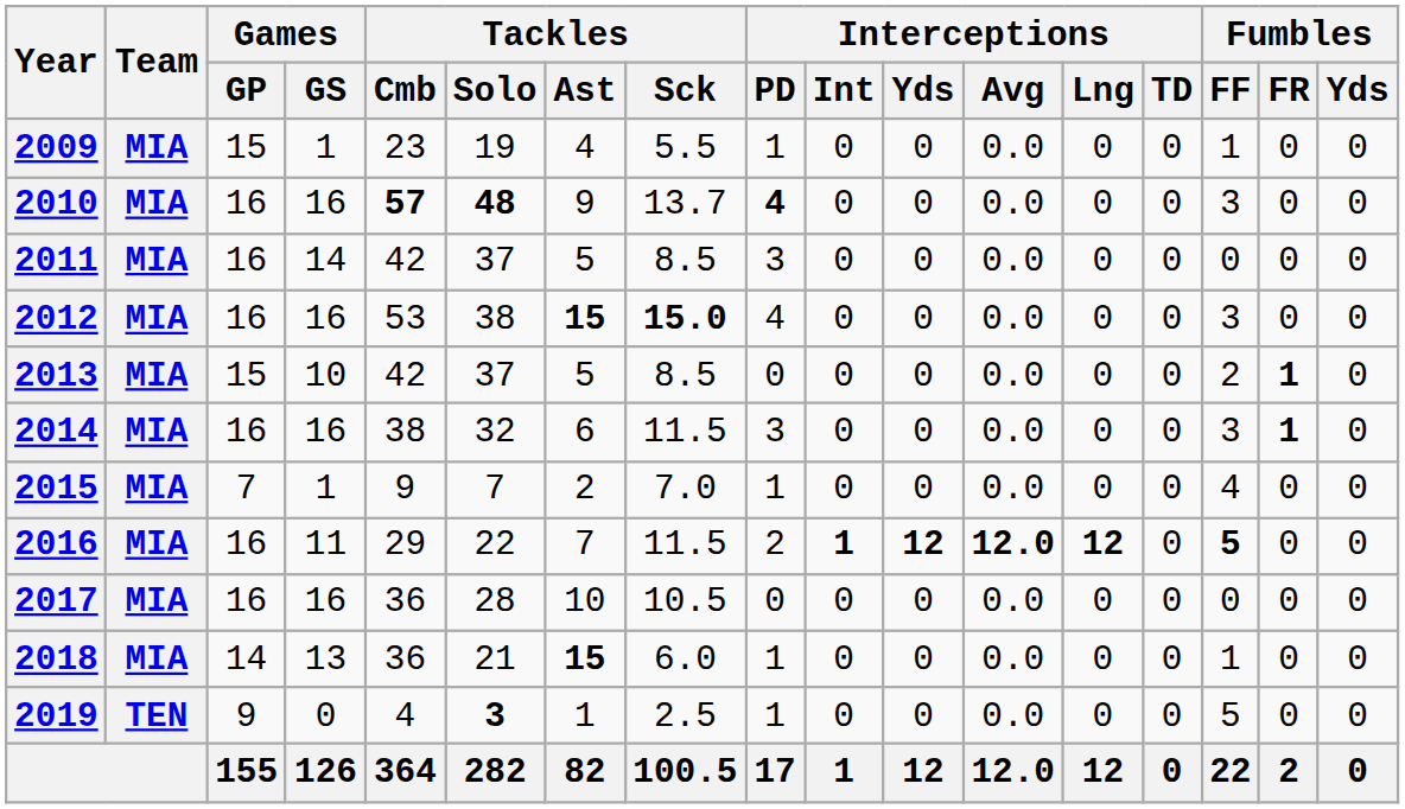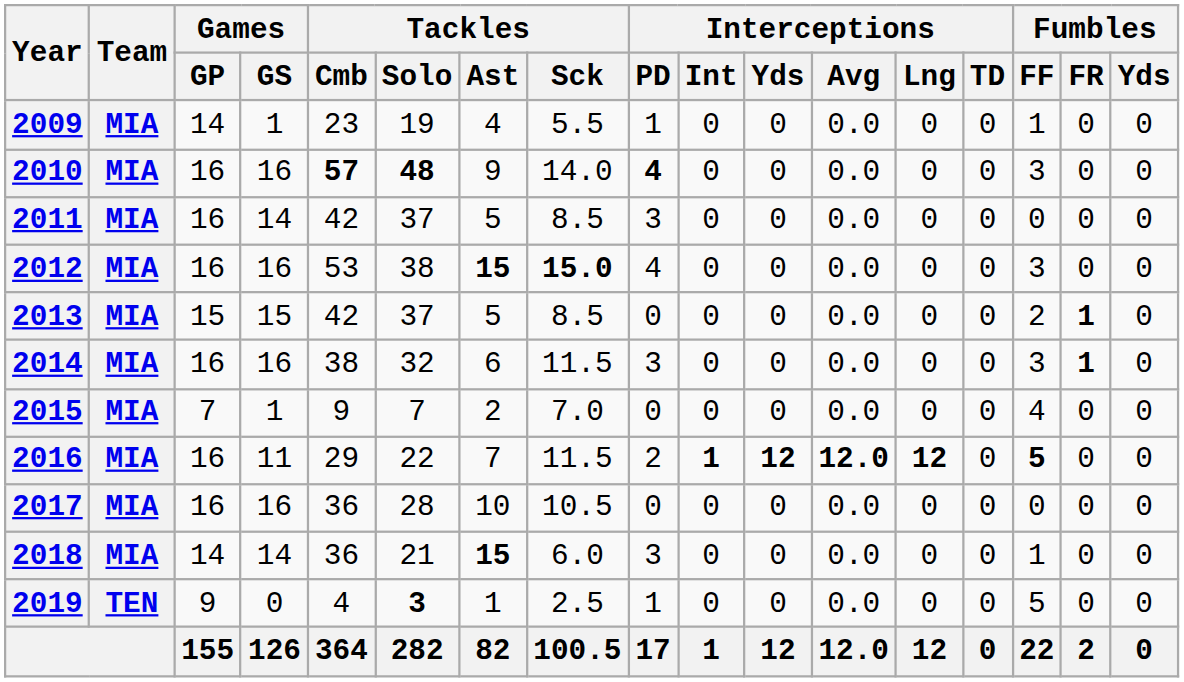2009 | Games / GP: 15 -> 14
2010 | Tackles / Sck: 13.7 -> 14.0
2013 | Games / GS: 10 -> 15
2015 | Interceptions / PD: 1 -> 0
2018 | Games / GS: 13 -> 14
2018 | Interceptions / PD: 1 -> 3
